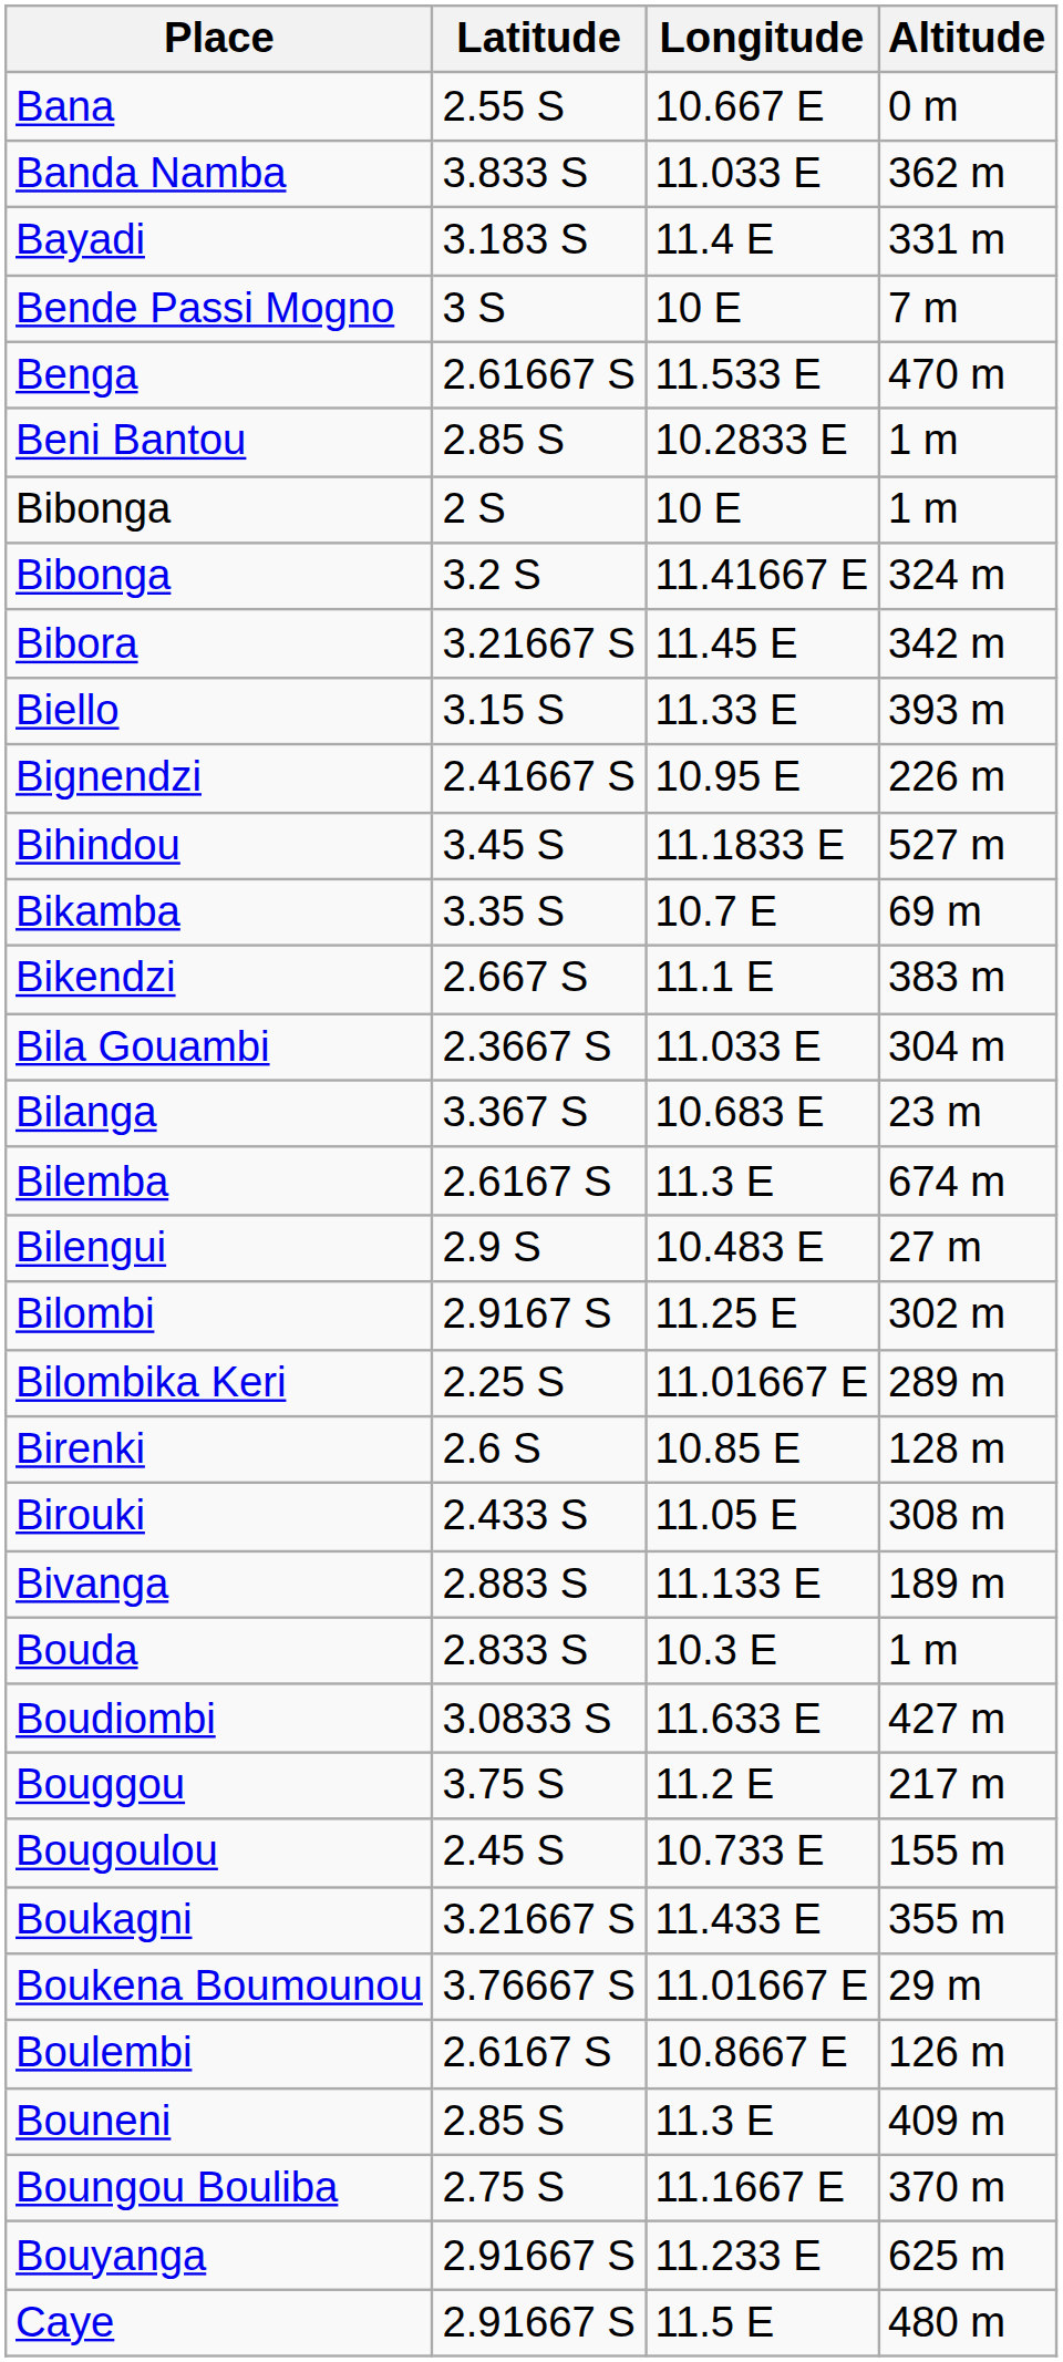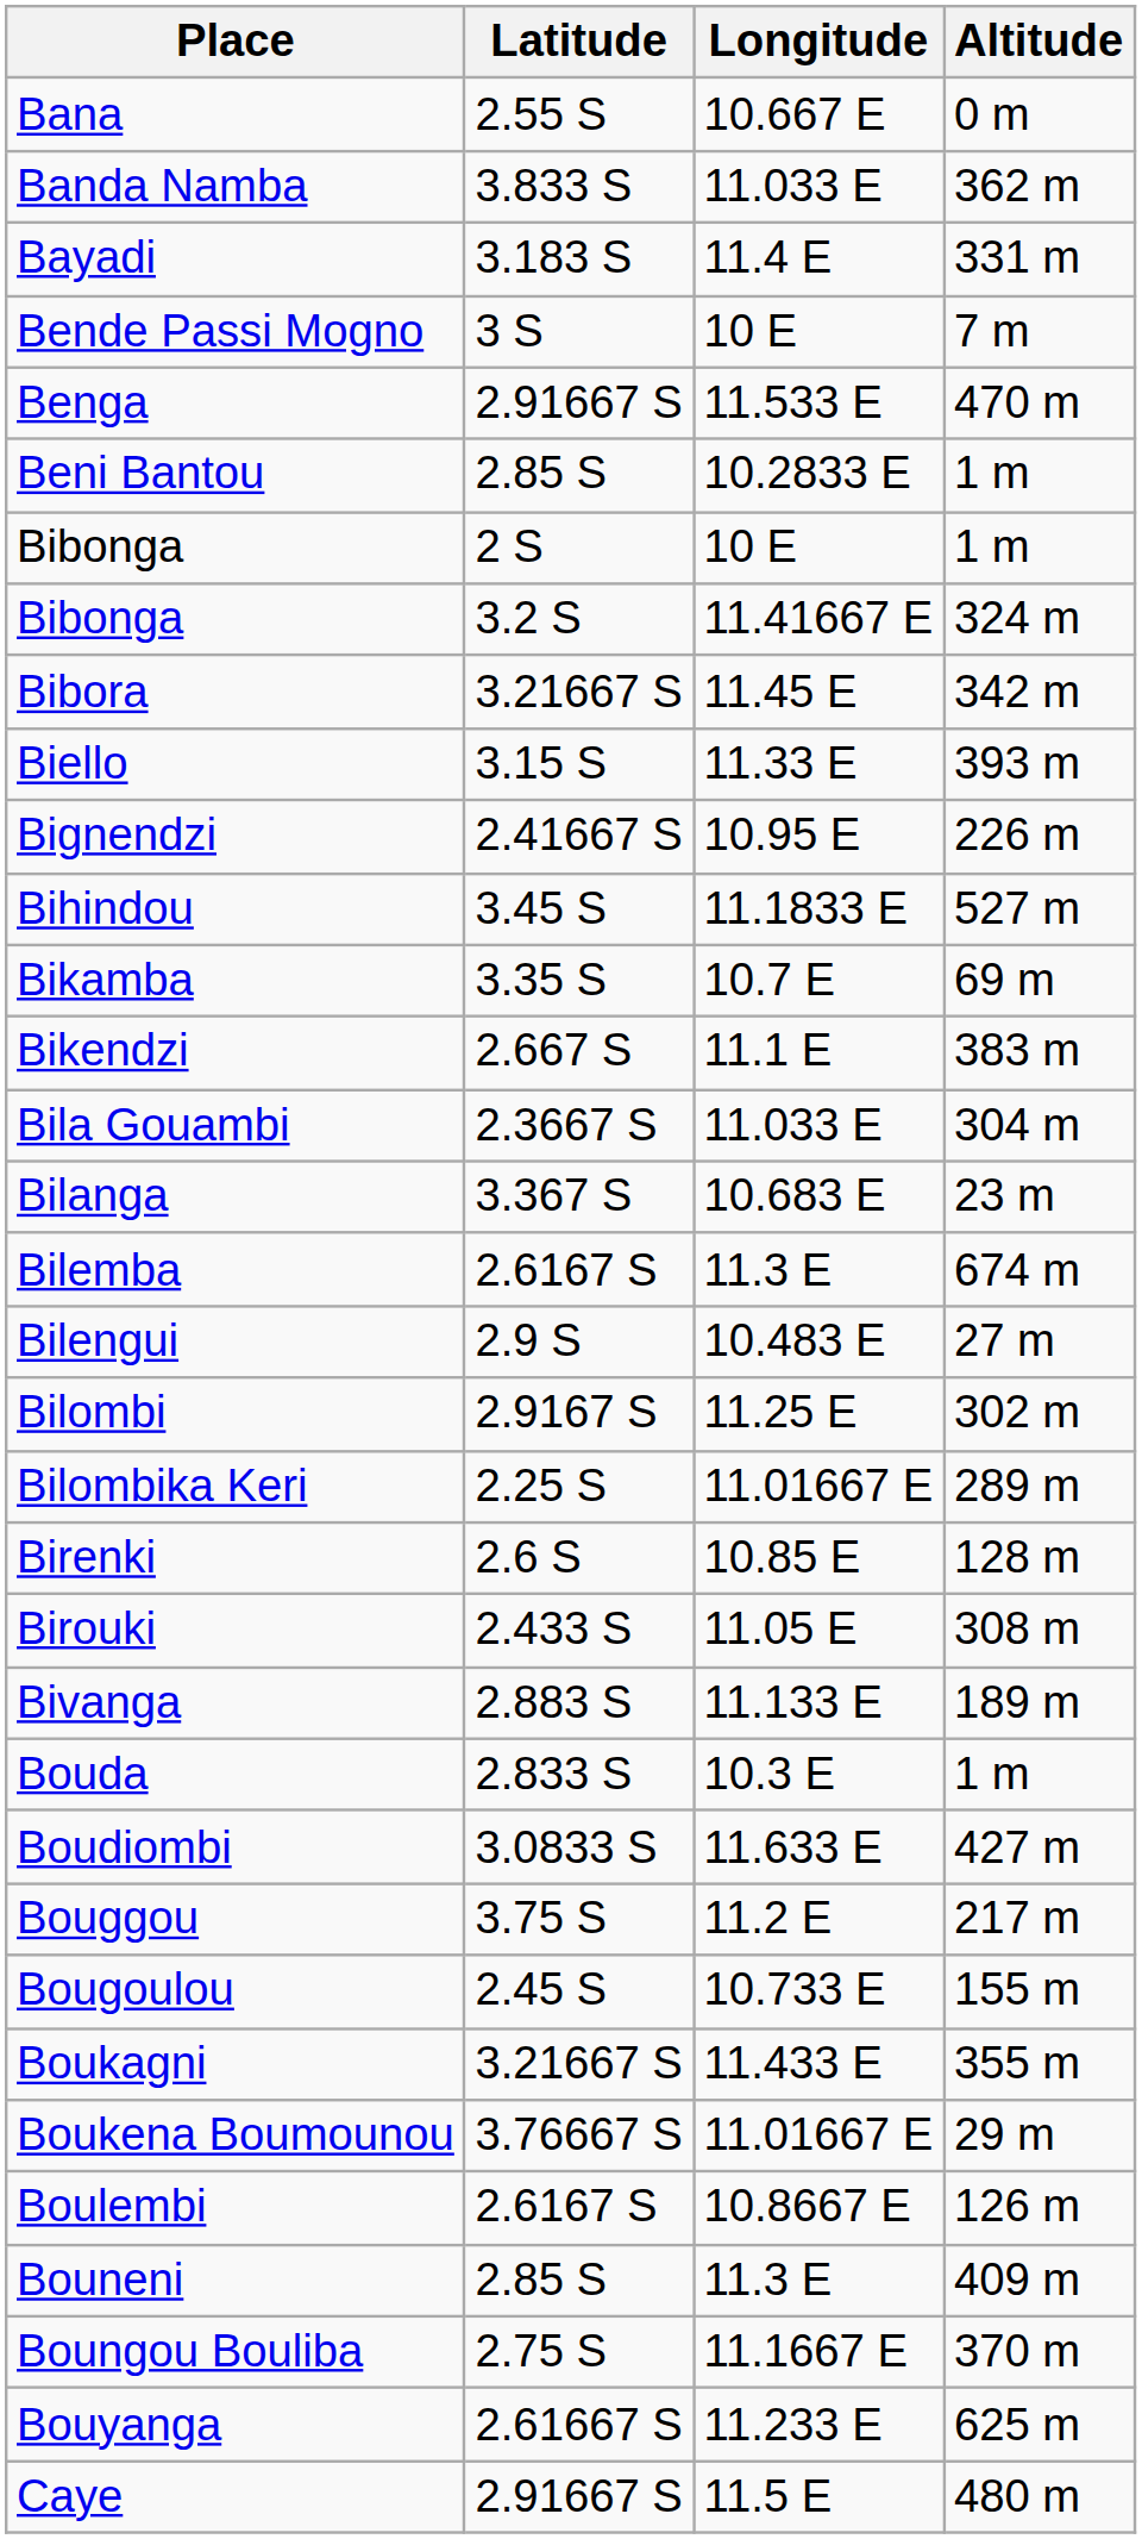Benga | Latitude: 2.61667 S -> 2.91667 S
Bouyanga | Latitude: 2.91667 S -> 2.61667 S
